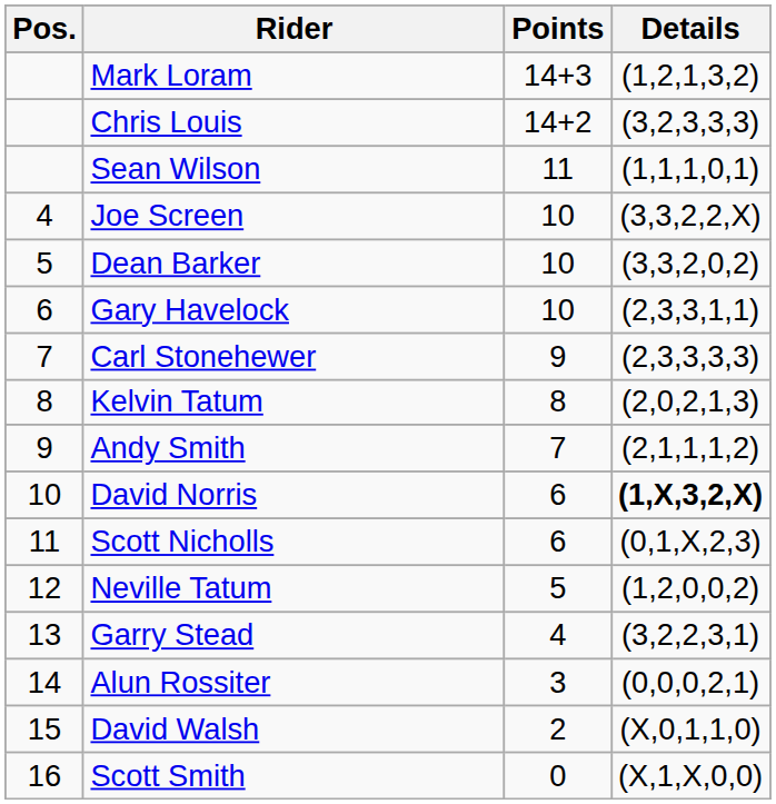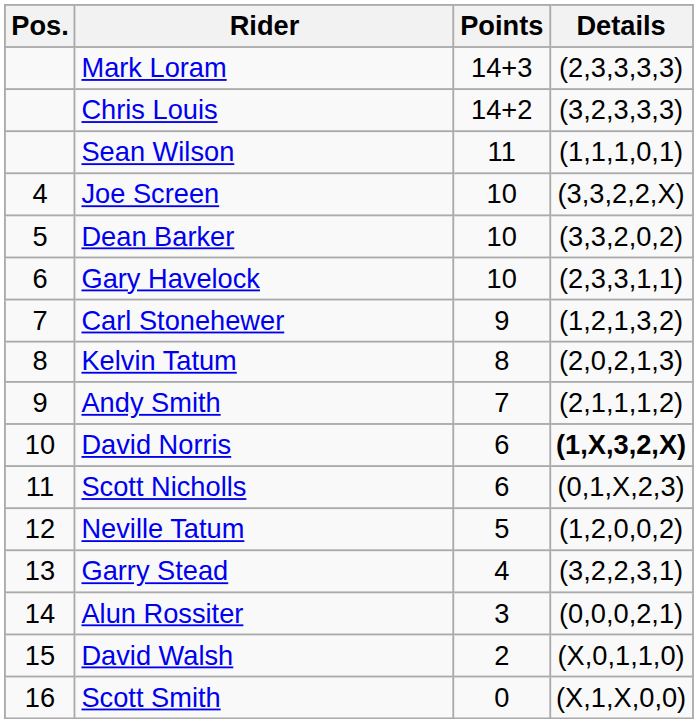Mark Loram | Details: (1,2,1,3,2) -> (2,3,3,3,3)
Carl Stonehewer | Details: (2,3,3,3,3) -> (1,2,1,3,2)
